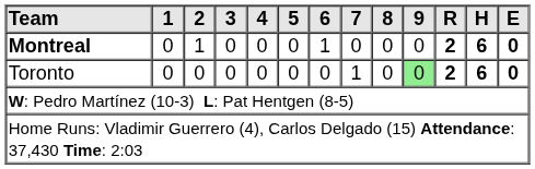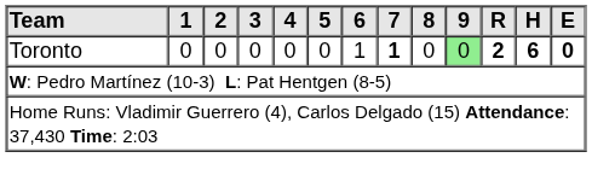- row: Montreal | 0 | 1 | 0 | 0 | 0 | 1 | 0 | 0 | 0 | 2 | 6 | 0
Toronto | 6: 0 -> 1
Toronto | 7: normal -> bold
